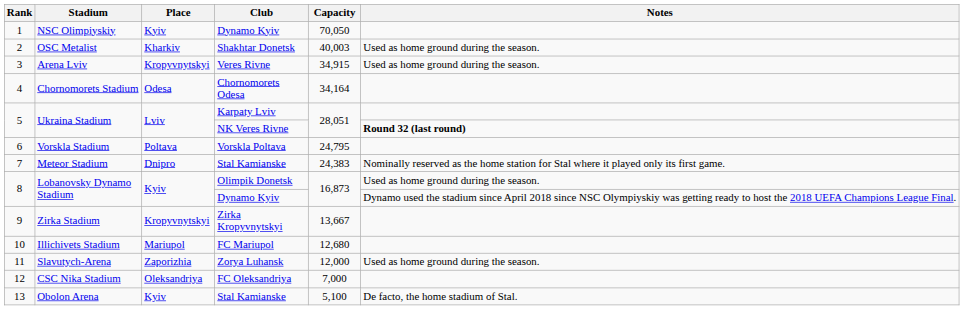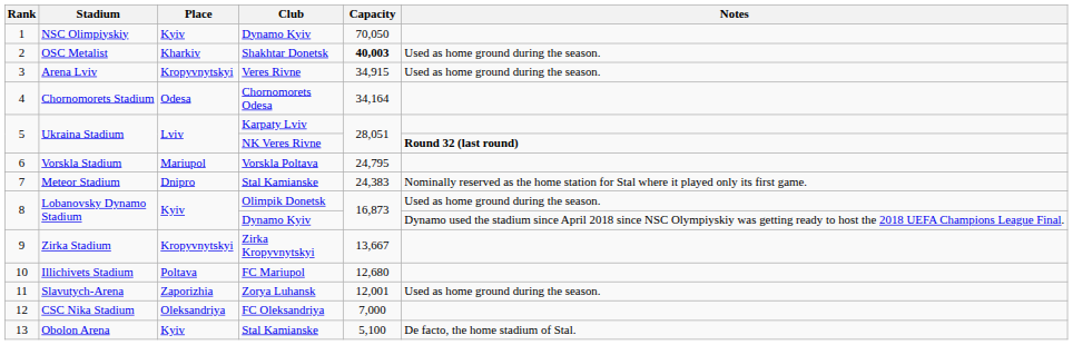2 | Capacity: normal -> bold
6 | Place: Poltava -> Mariupol
10 | Place: Mariupol -> Poltava
11 | Capacity: 12,000 -> 12,001
